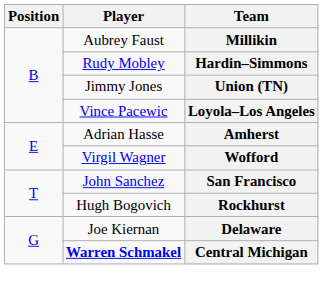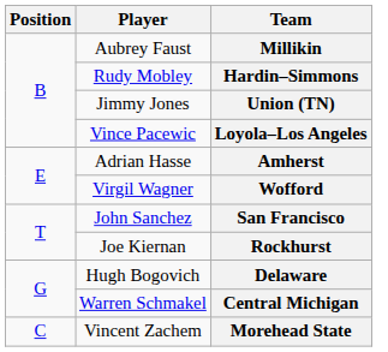Rockhurst | Player: Hugh Bogovich -> Joe Kiernan
Delaware | Player: Joe Kiernan -> Hugh Bogovich
Central Michigan | Player: bold -> normal
+ row: C | Vincent Zachem | Morehead State
